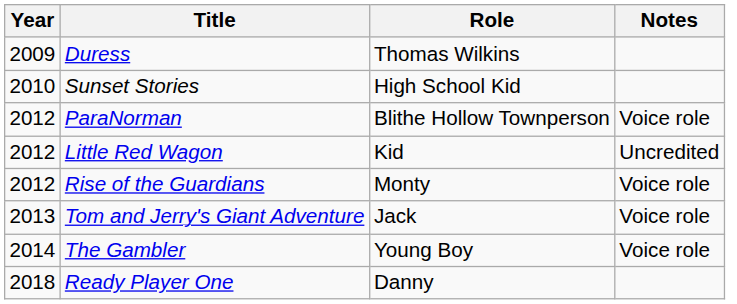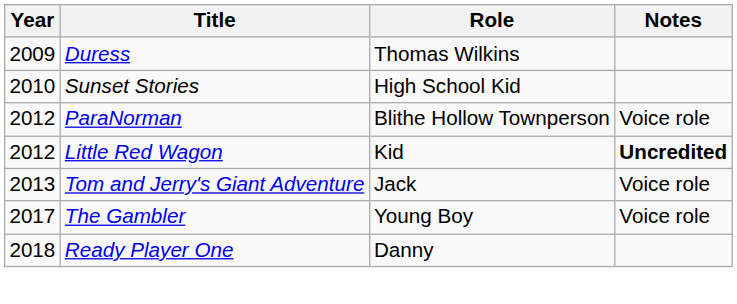Little Red Wagon | Notes: normal -> bold
- row: 2012 | Rise of the Guardians | Monty | Voice role
The Gambler | Year: 2014 -> 2017
